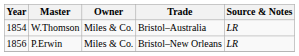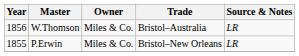W.Thomson | Year: 1854 -> 1856
P.Erwin | Year: 1856 -> 1855
